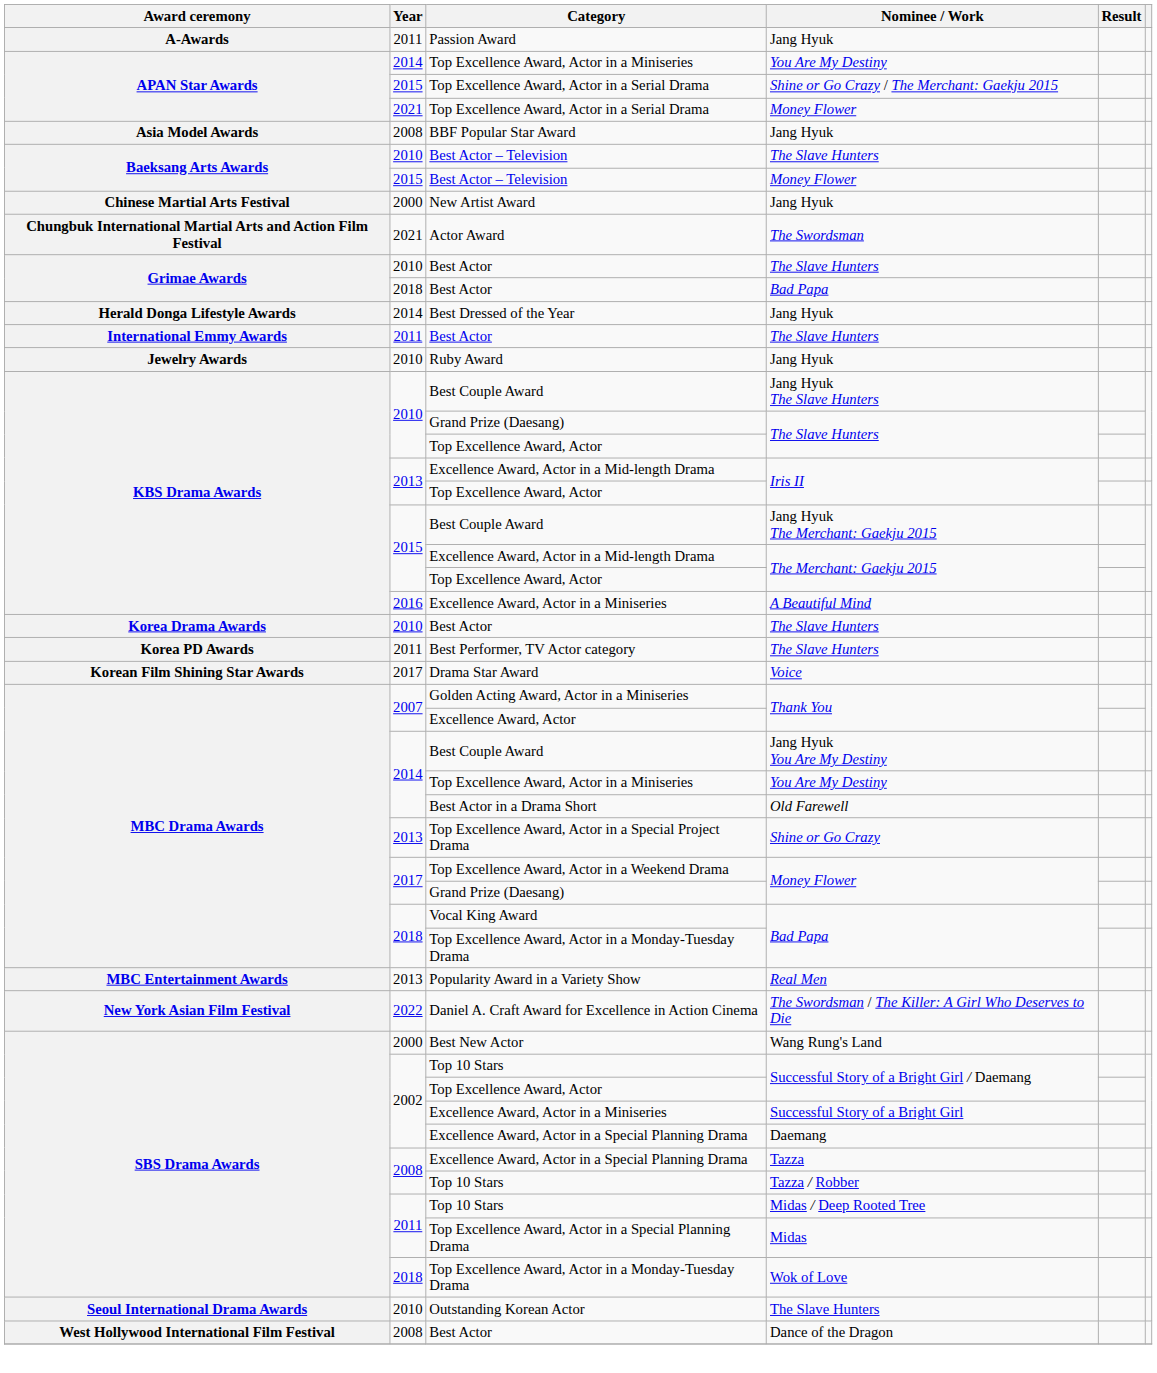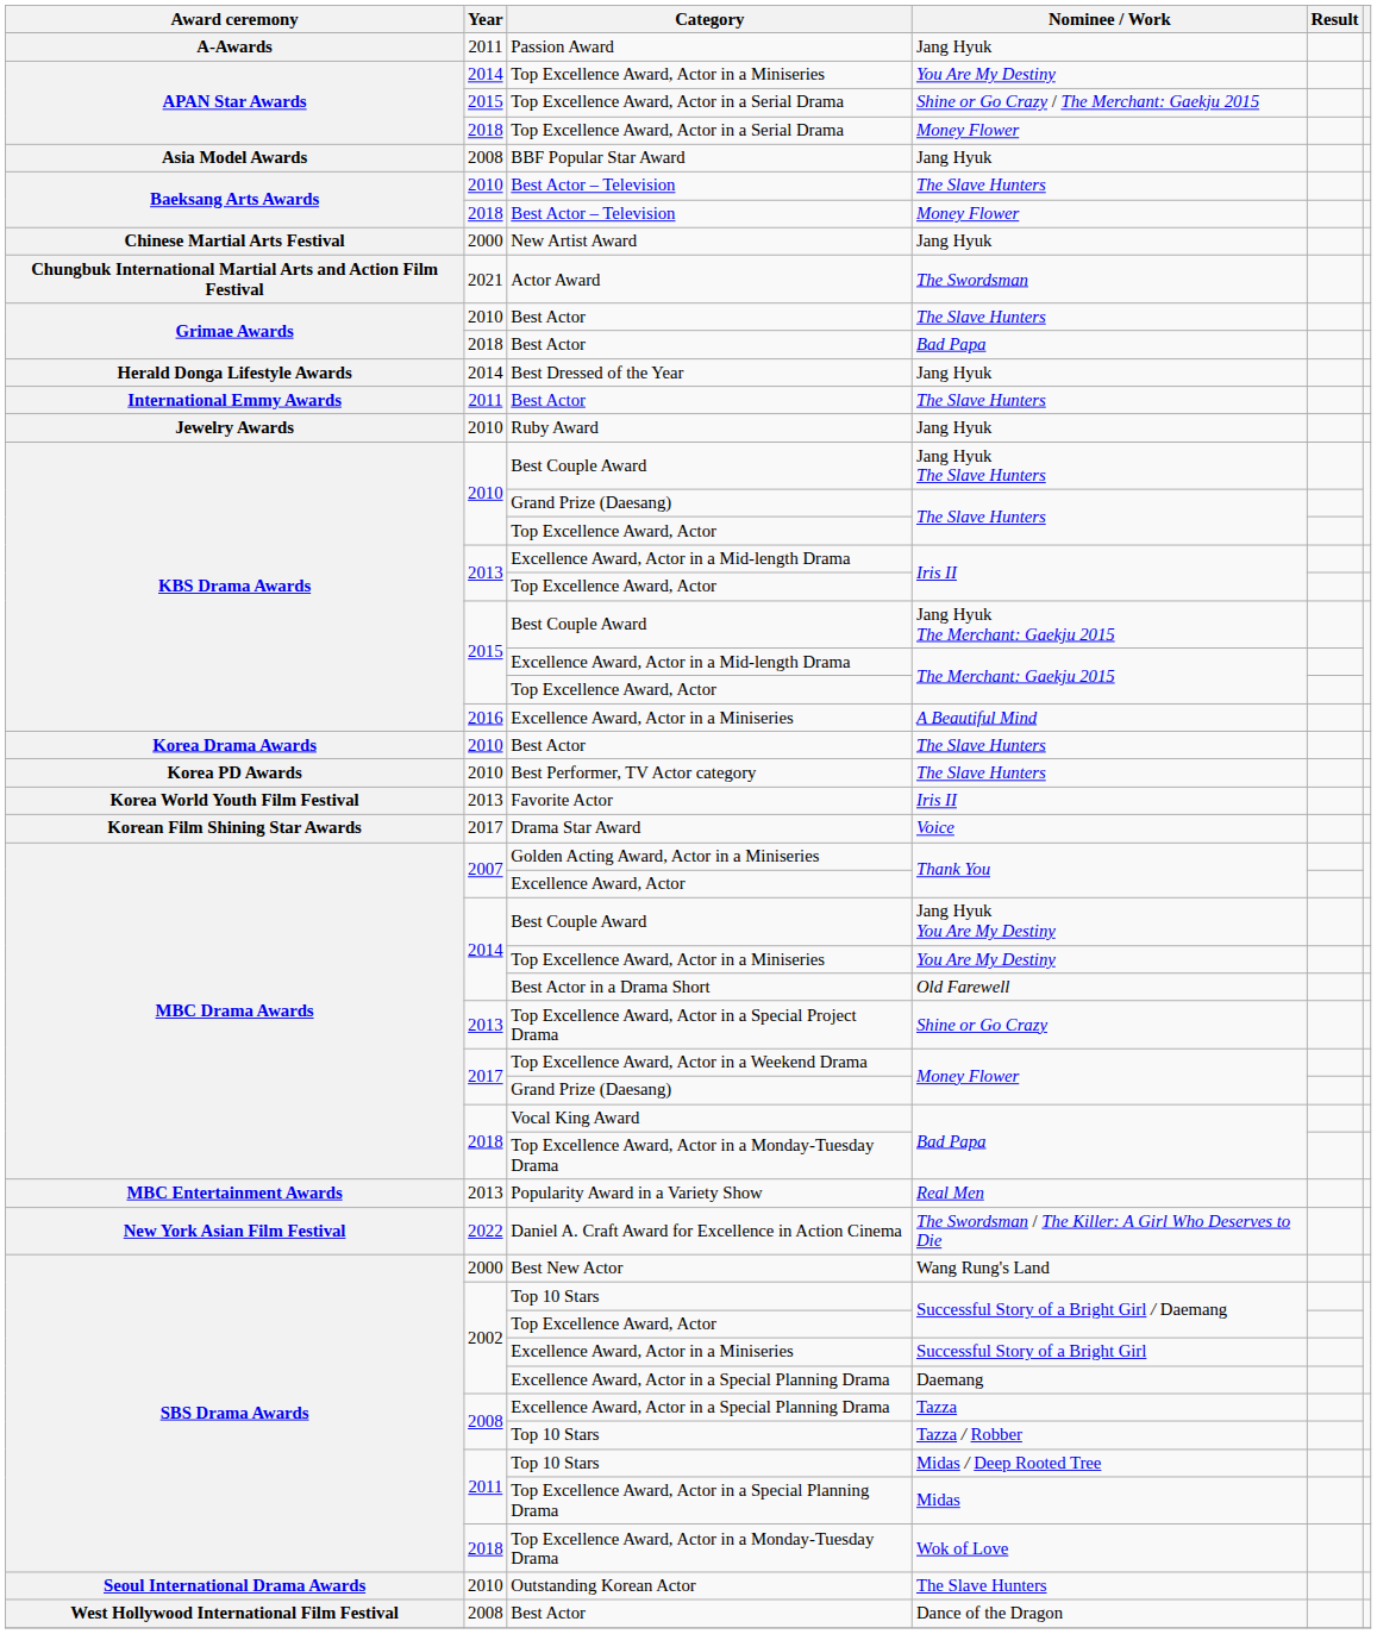Top Excellence Award, Actor in a Serial Drama / Money Flower | Year: 2021 -> 2018
Best Actor – Television / Money Flower | Year: 2015 -> 2018
Best Performer, TV Actor category | Year: 2011 -> 2010
+ row: Korea World Youth Film Festival | 2013 | Favorite Actor | Iris II
